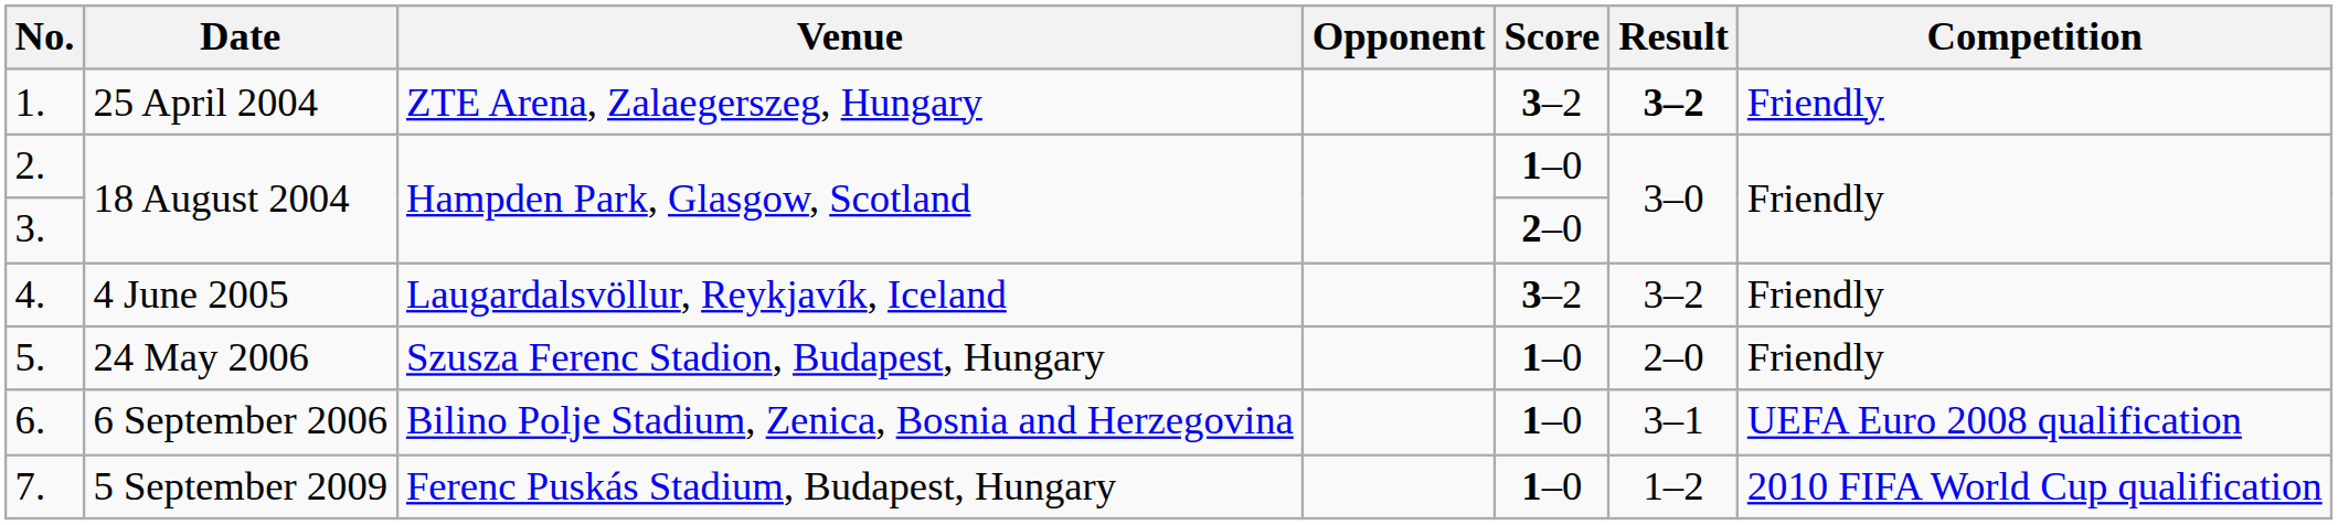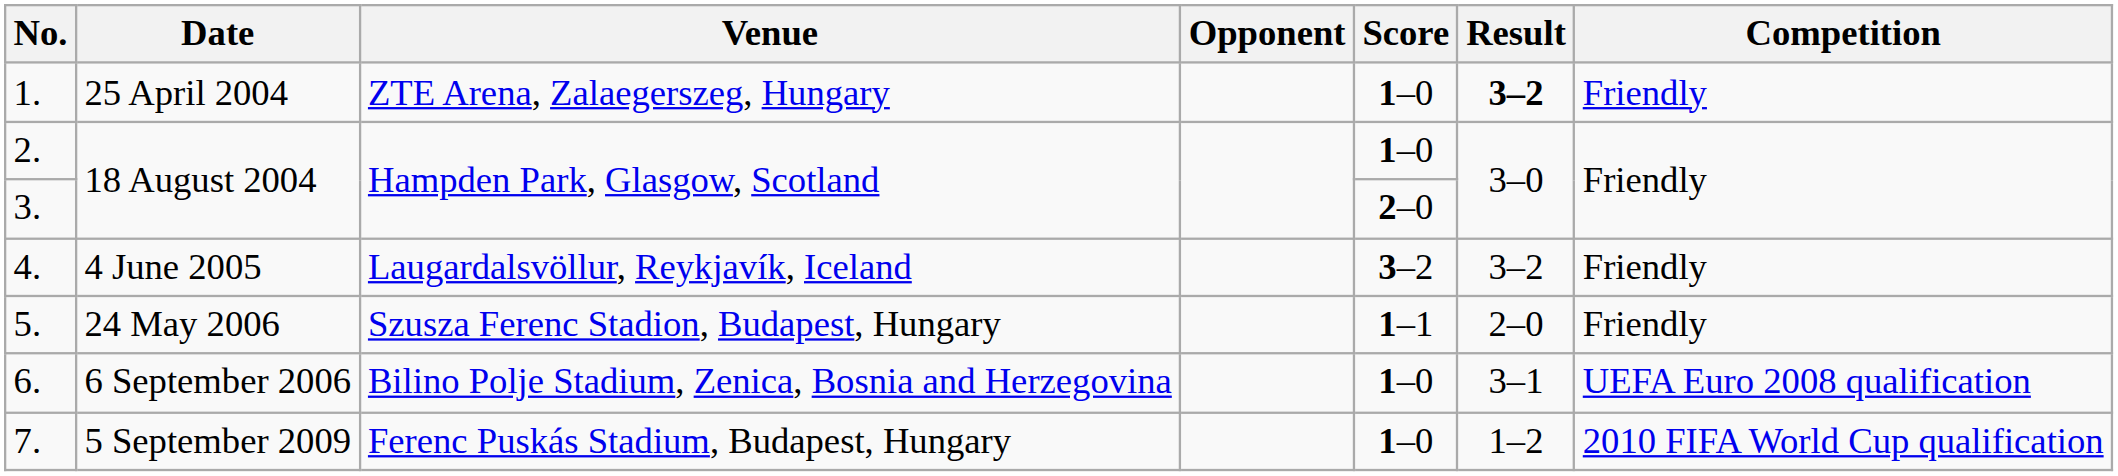1. | Score: 3–2 -> 1–0
5. | Score: 1–0 -> 1–1
